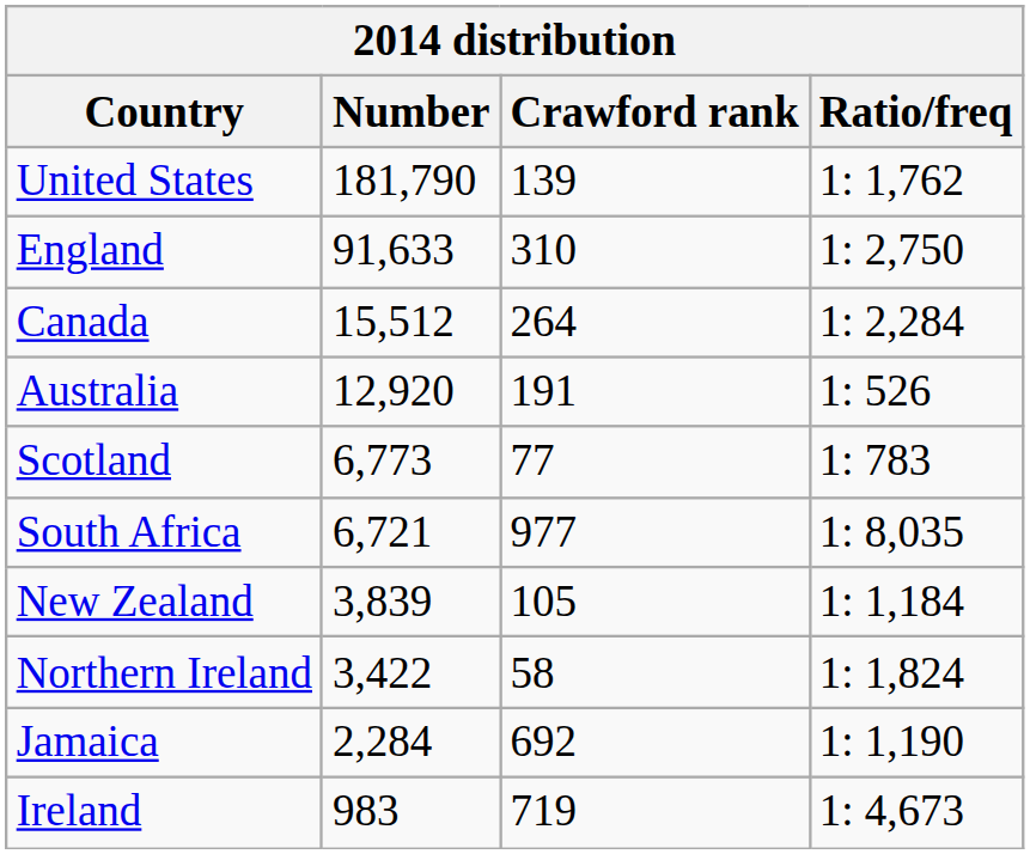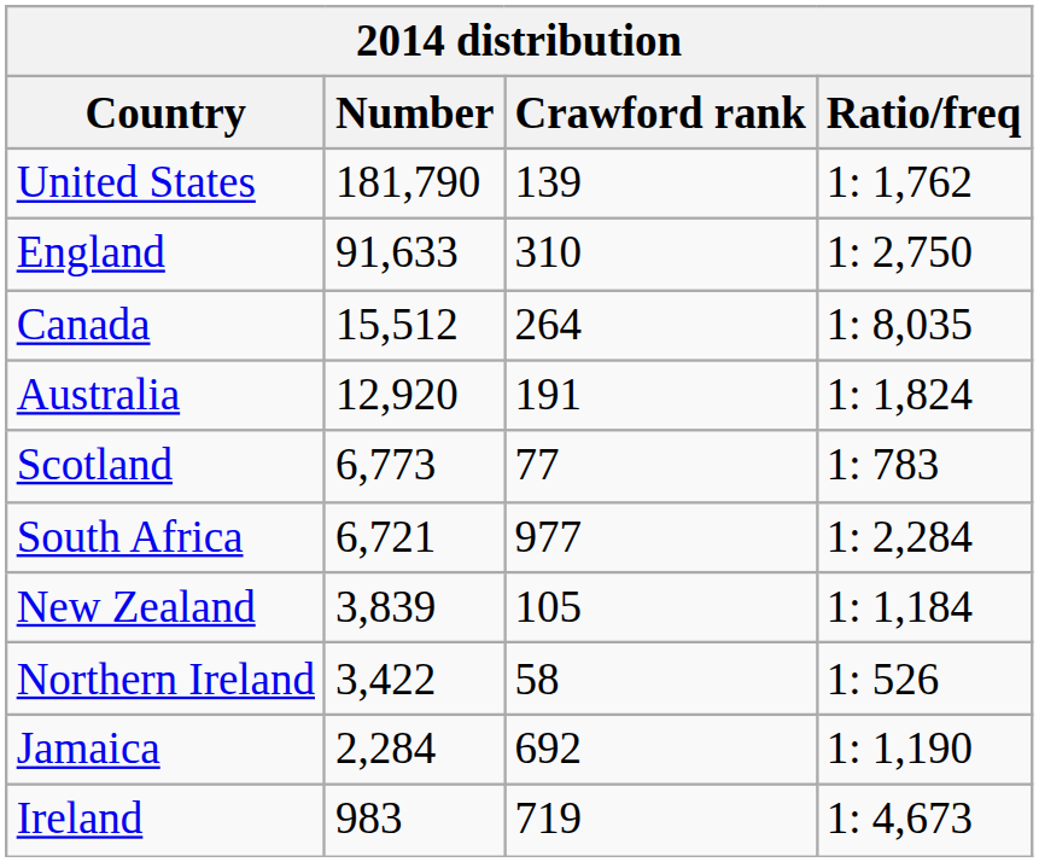Canada | Ratio/freq: 1: 2,284 -> 1: 8,035
Australia | Ratio/freq: 1: 526 -> 1: 1,824
South Africa | Ratio/freq: 1: 8,035 -> 1: 2,284
Northern Ireland | Ratio/freq: 1: 1,824 -> 1: 526
